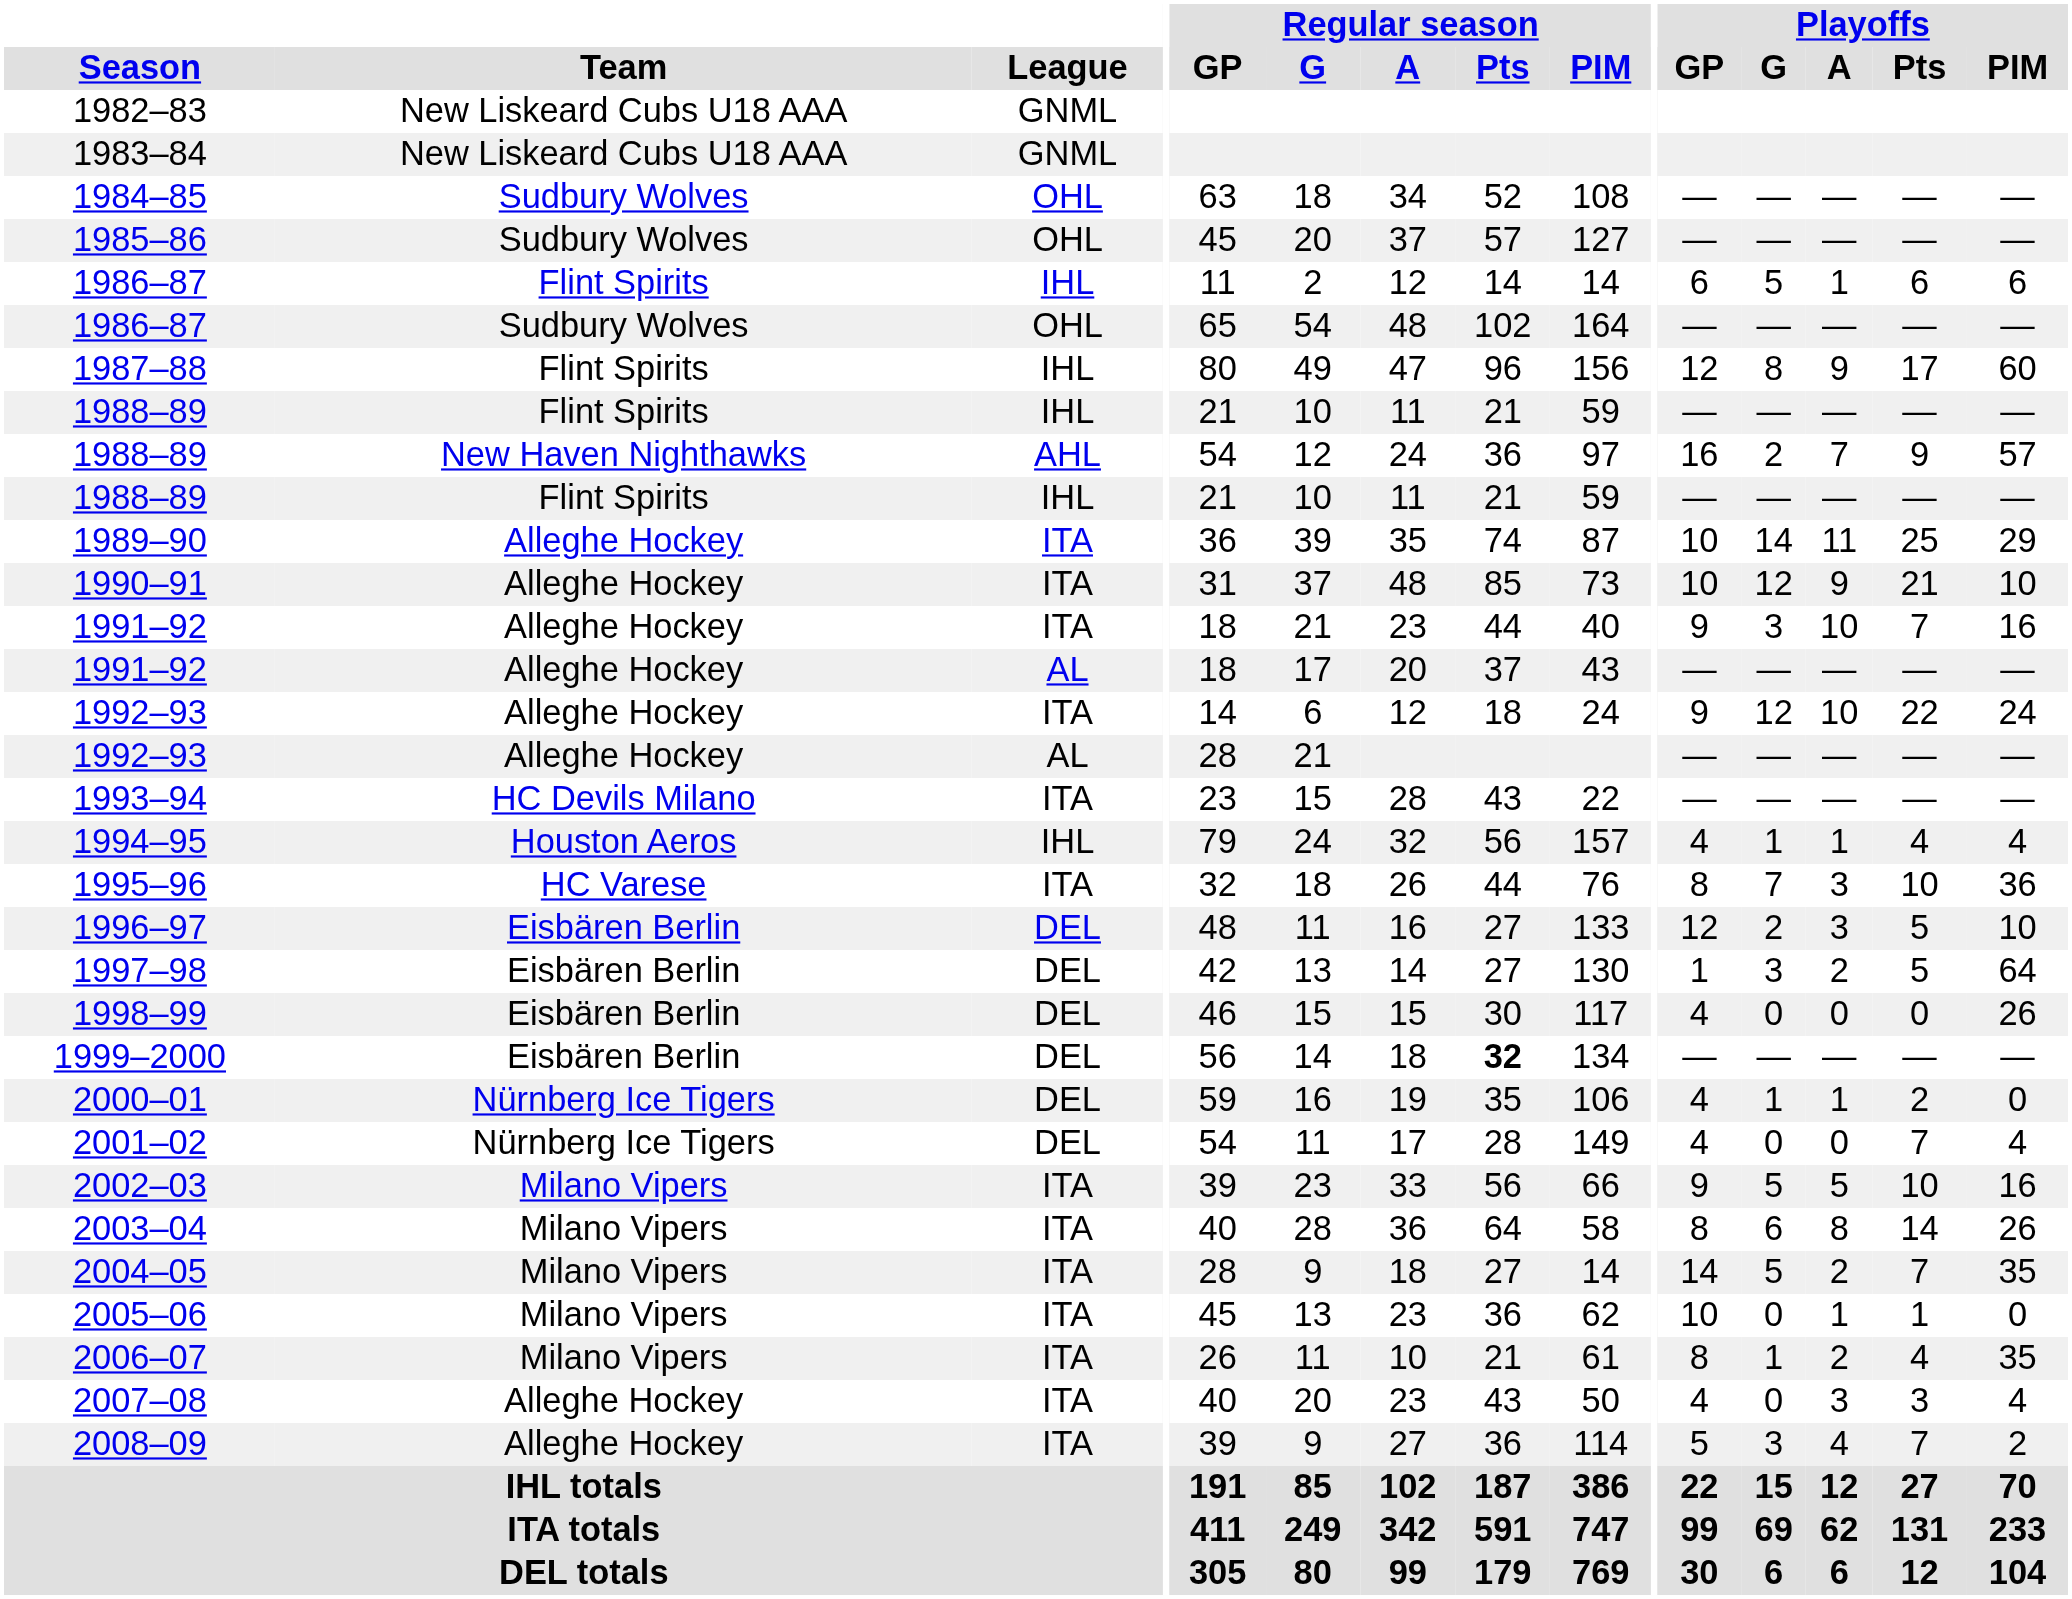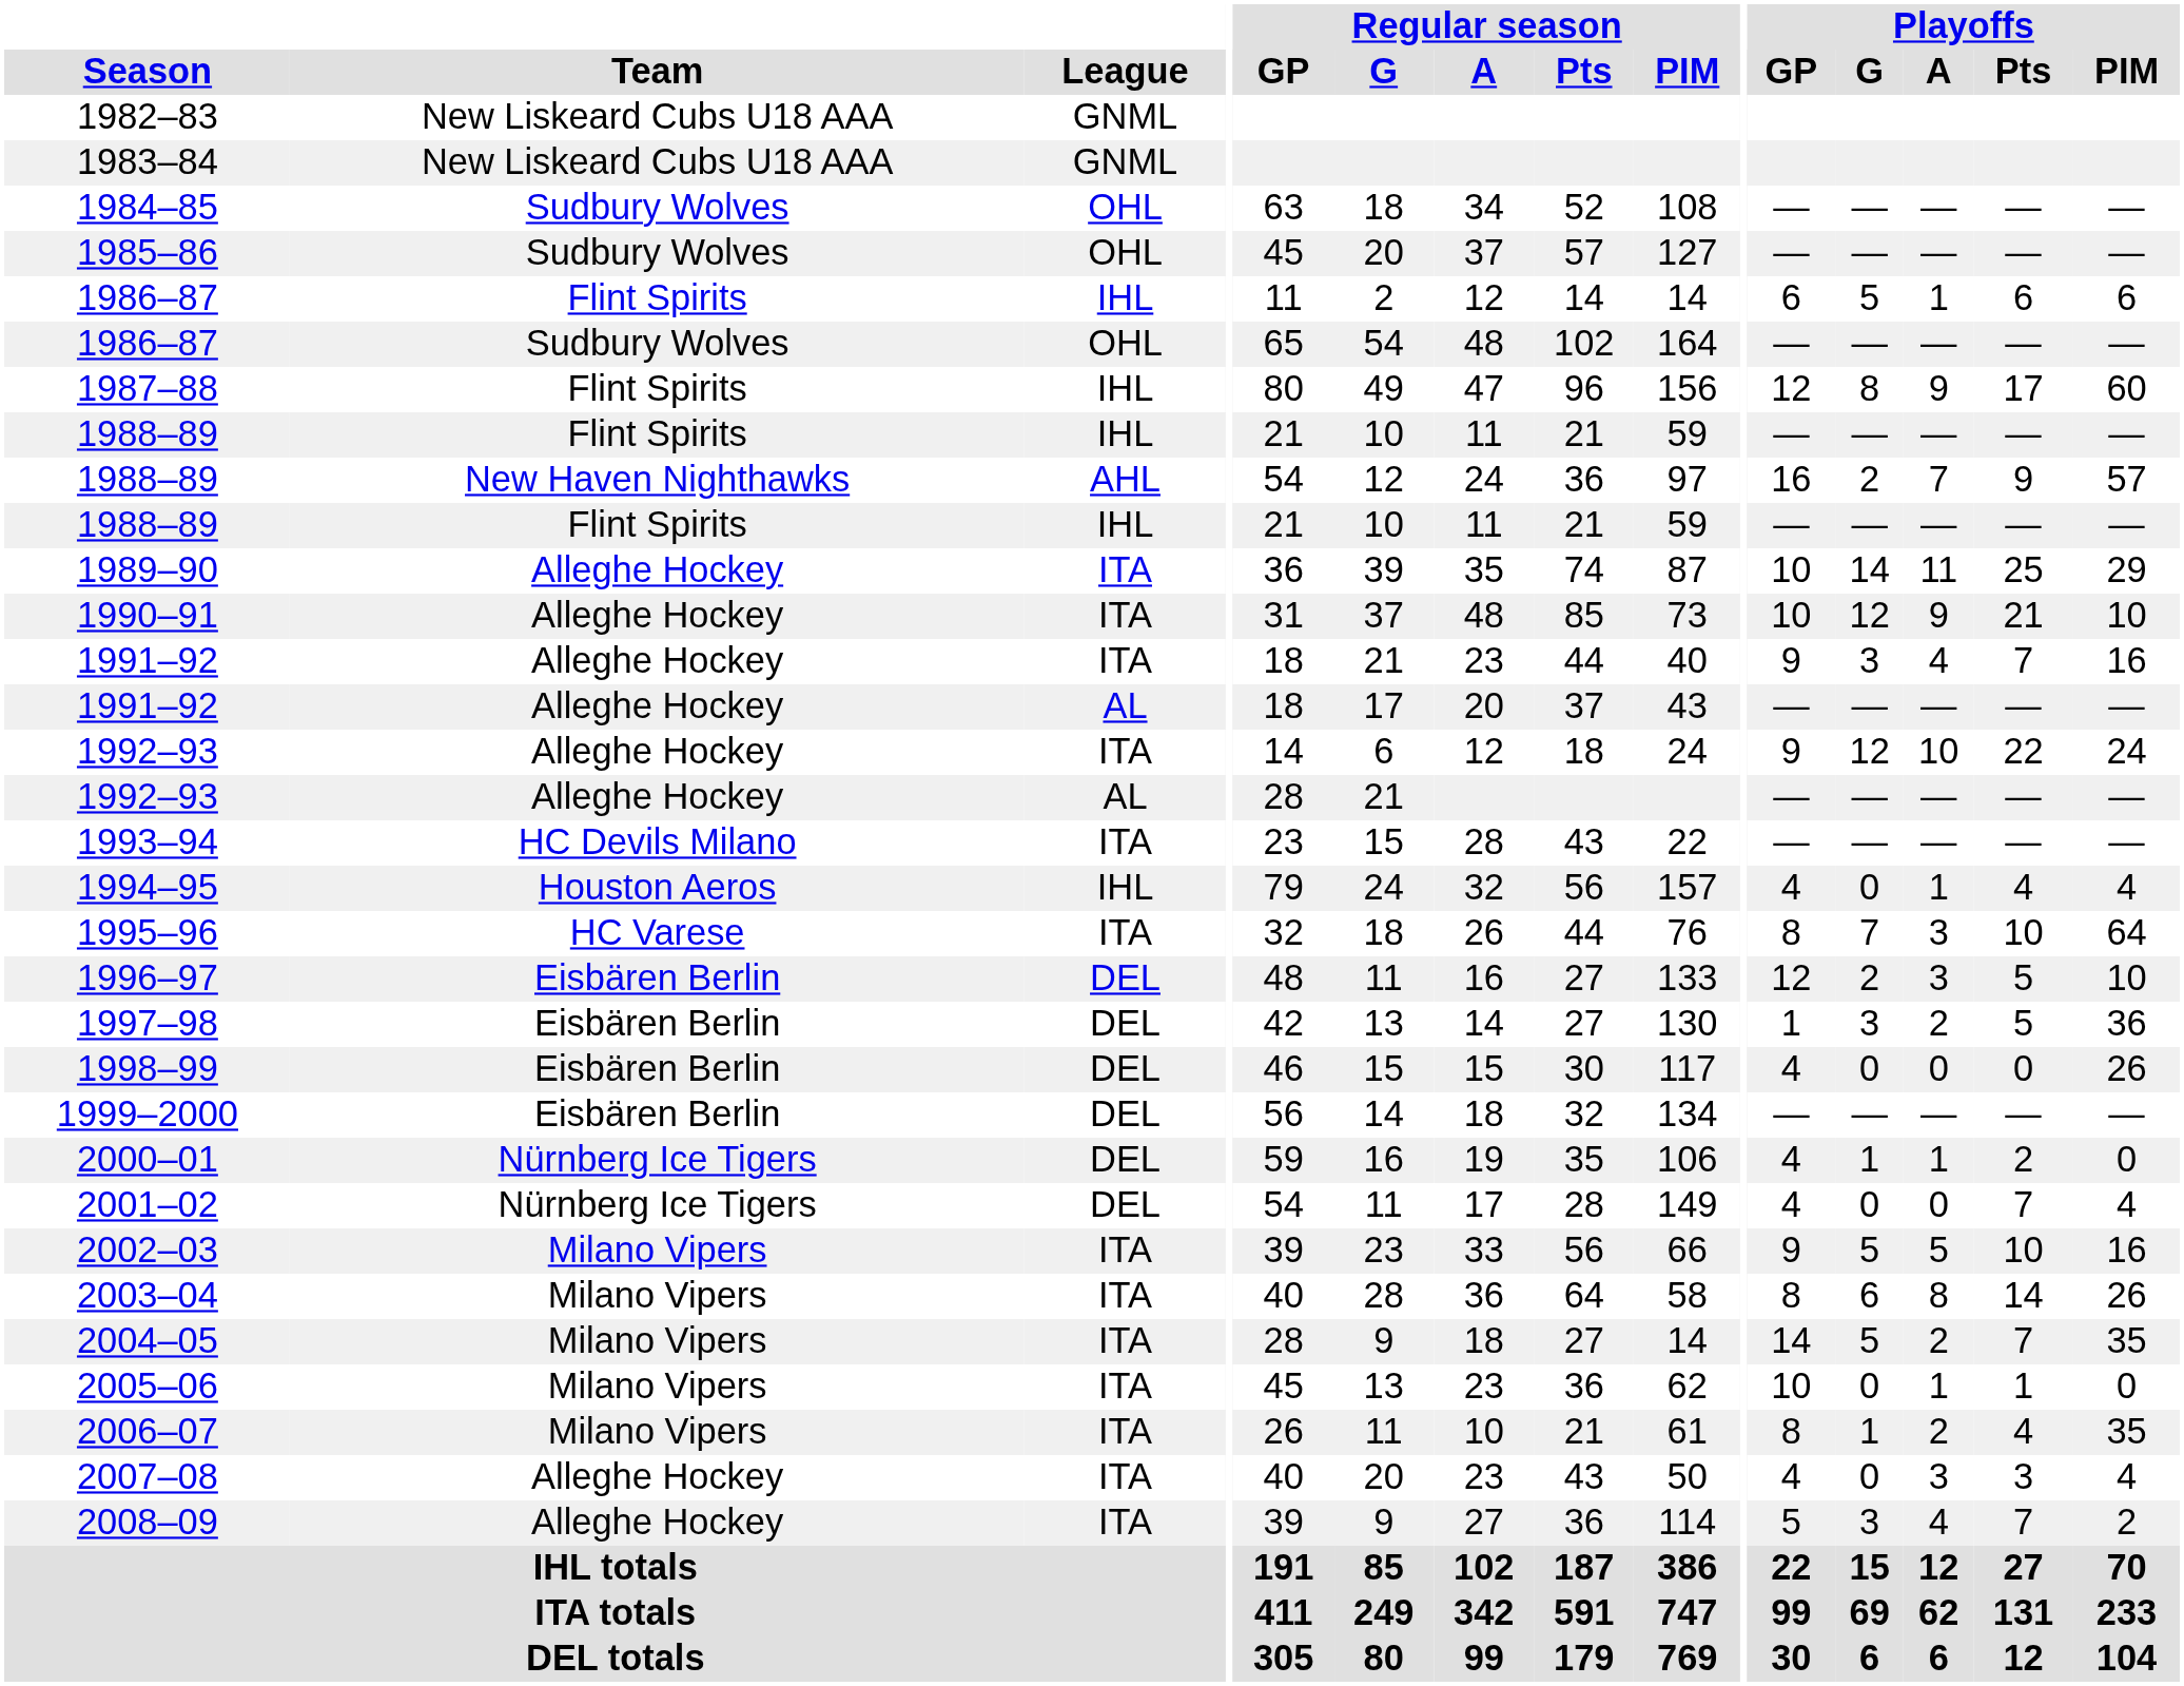1991–92 / ITA | Playoffs / A: 10 -> 4
1994–95 | Playoffs / G: 1 -> 0
1995–96 | Playoffs / PIM: 36 -> 64
1997–98 | Playoffs / PIM: 64 -> 36
1999–2000 | Regular season / Pts: bold -> normal
